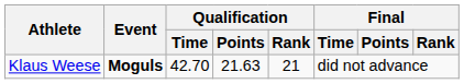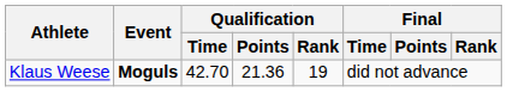Klaus Weese | Qualification / Points: 21.63 -> 21.36
Klaus Weese | Qualification / Rank: 21 -> 19
